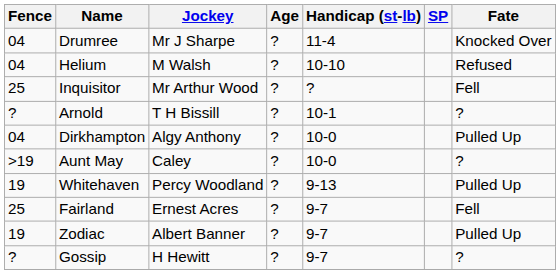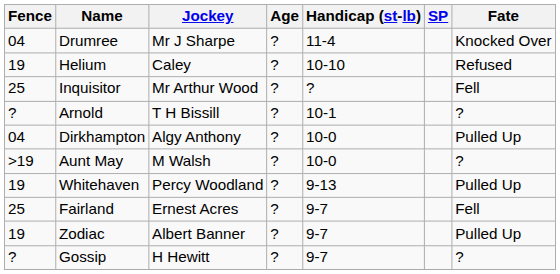Helium | Fence: 04 -> 19
Helium | Jockey: M Walsh -> Caley
Aunt May | Jockey: Caley -> M Walsh
